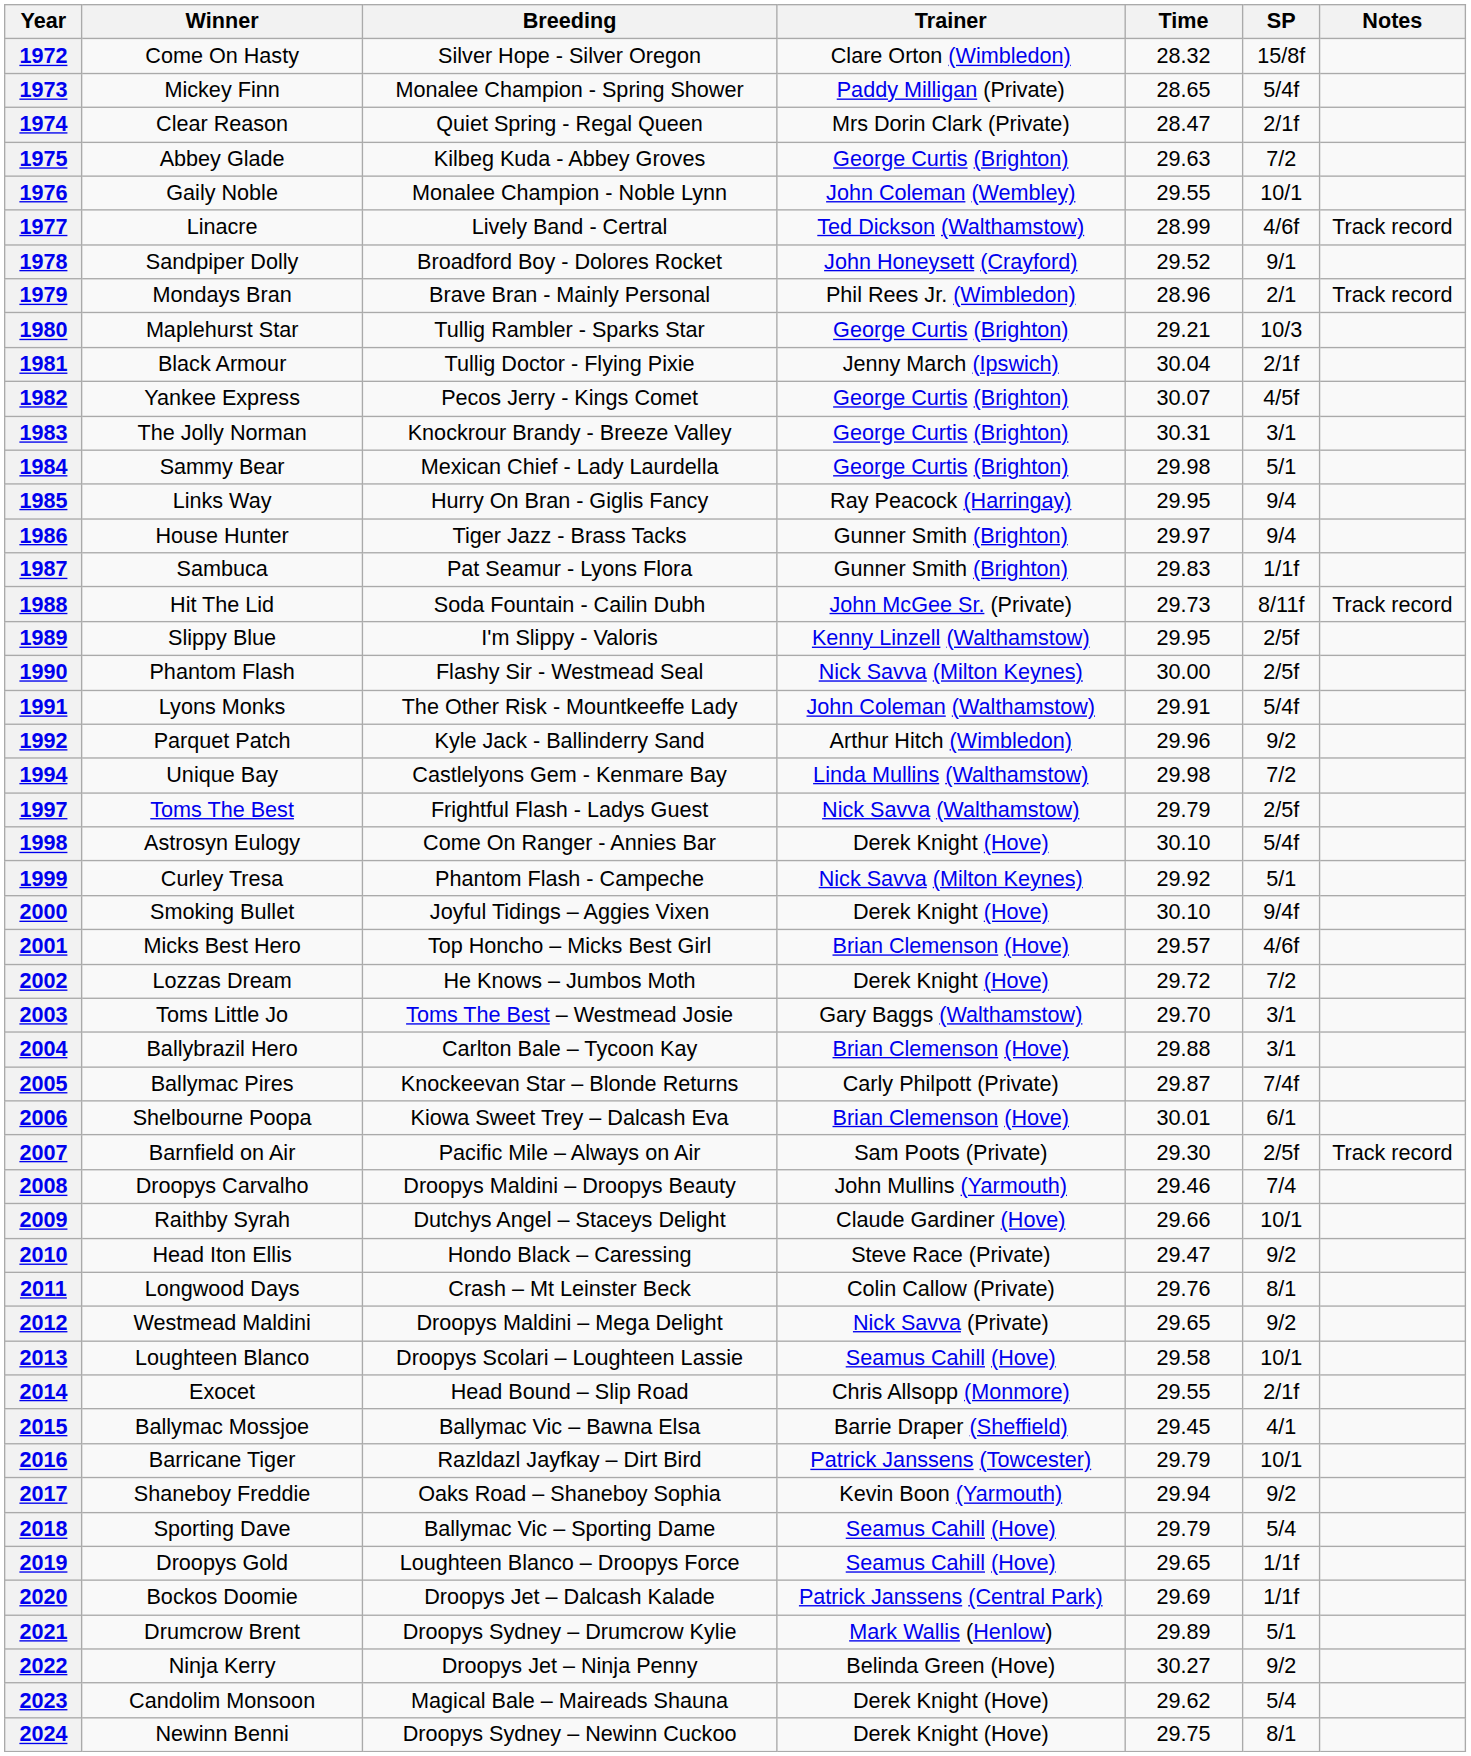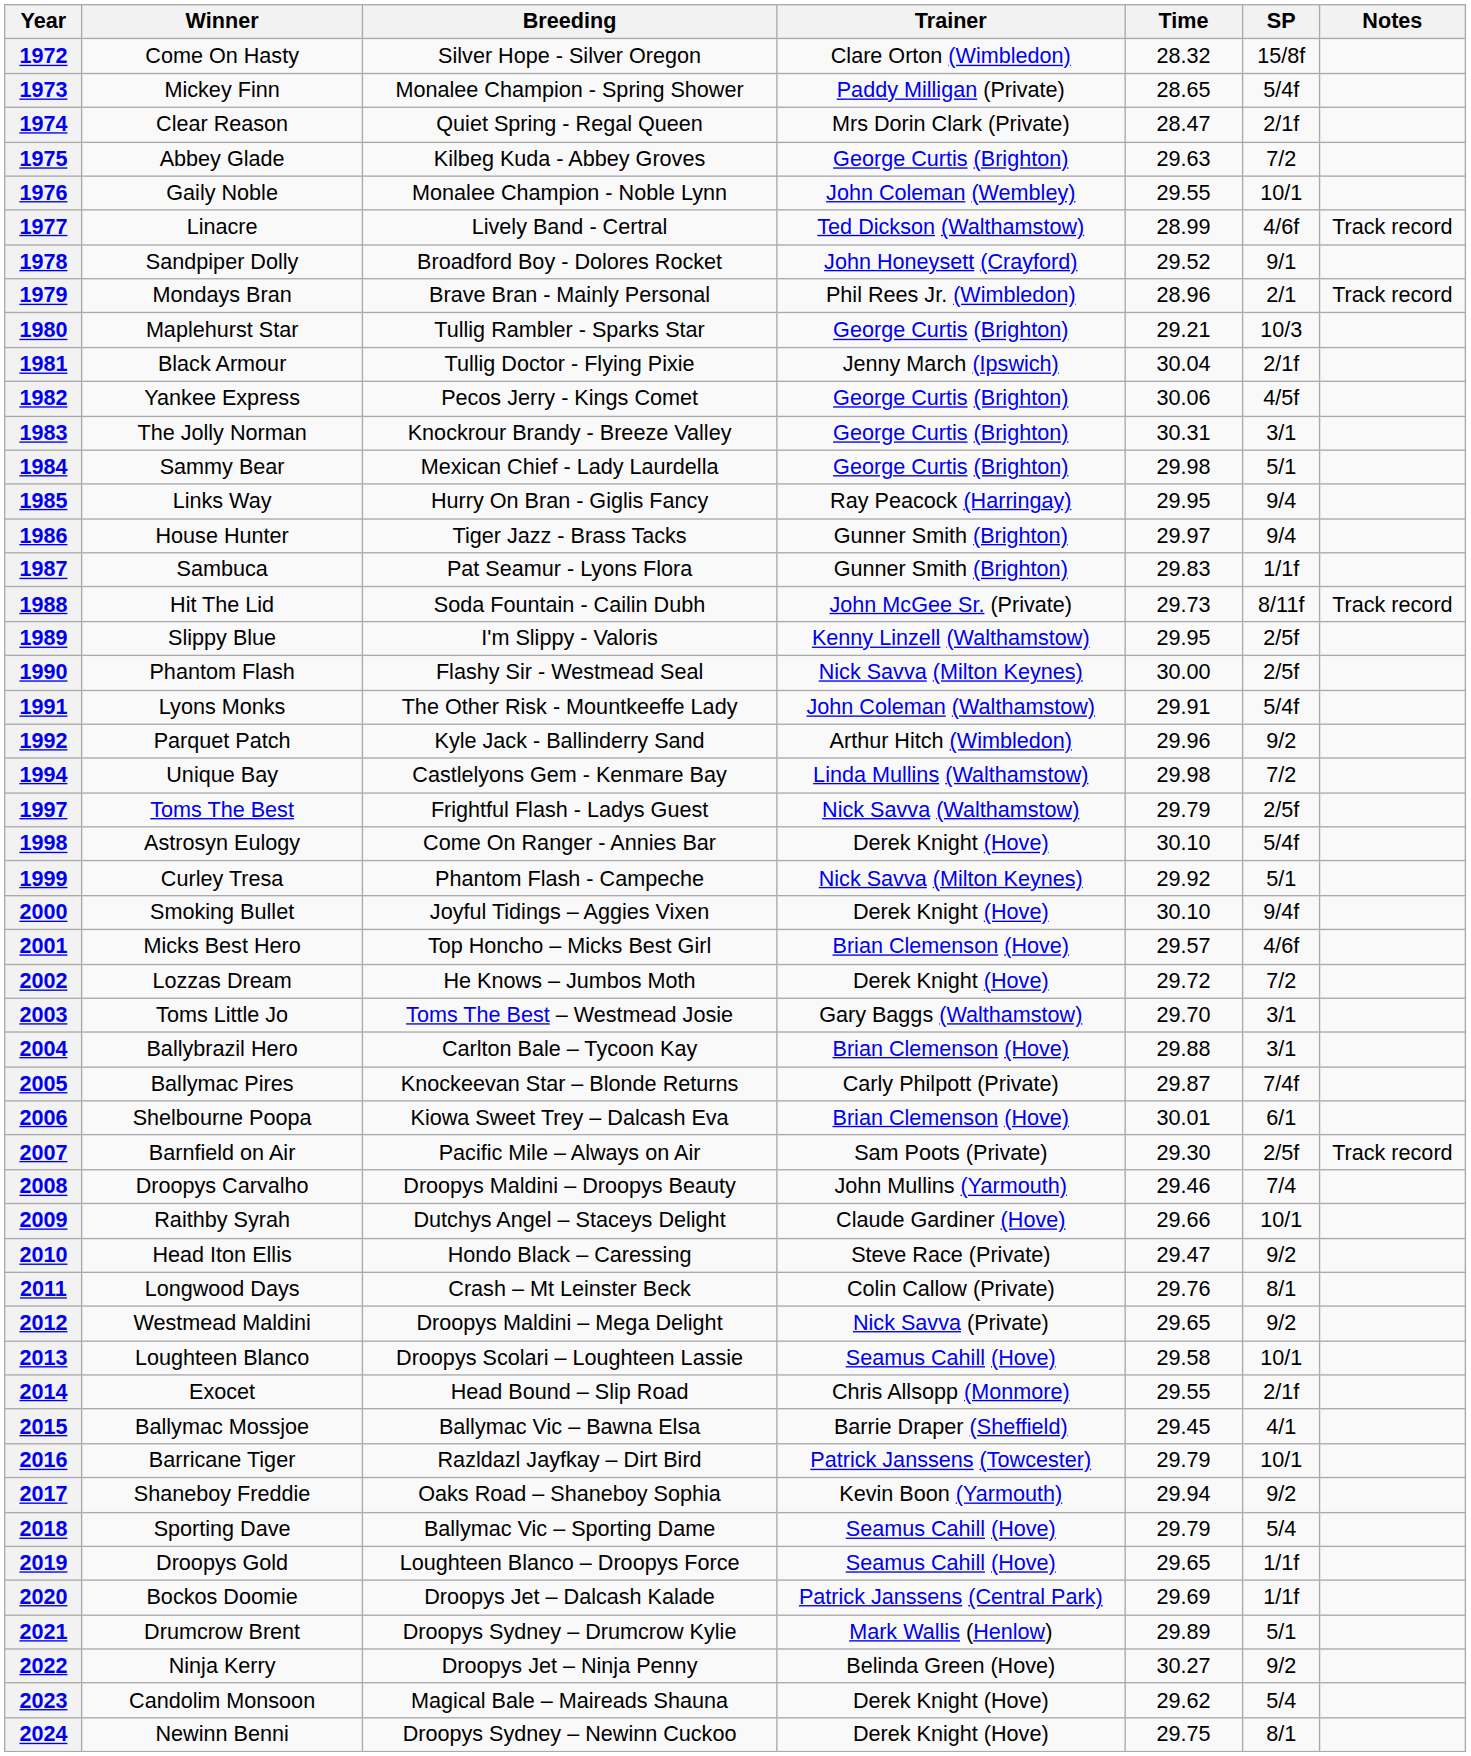1982 | Time: 30.07 -> 30.06
